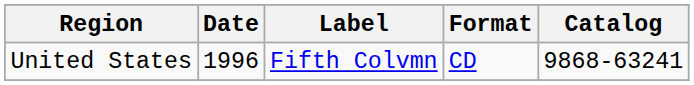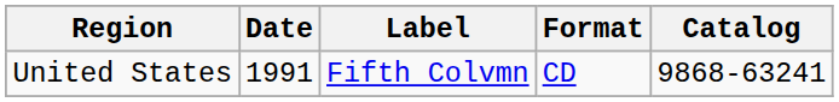United States | Date: 1996 -> 1991
